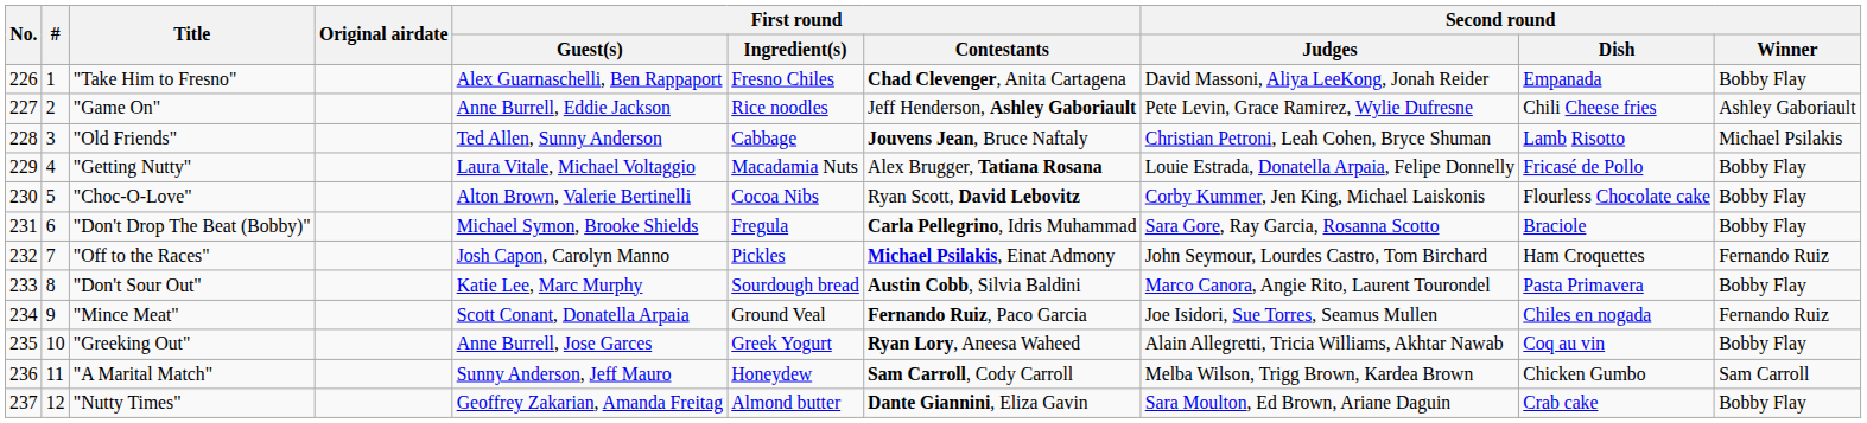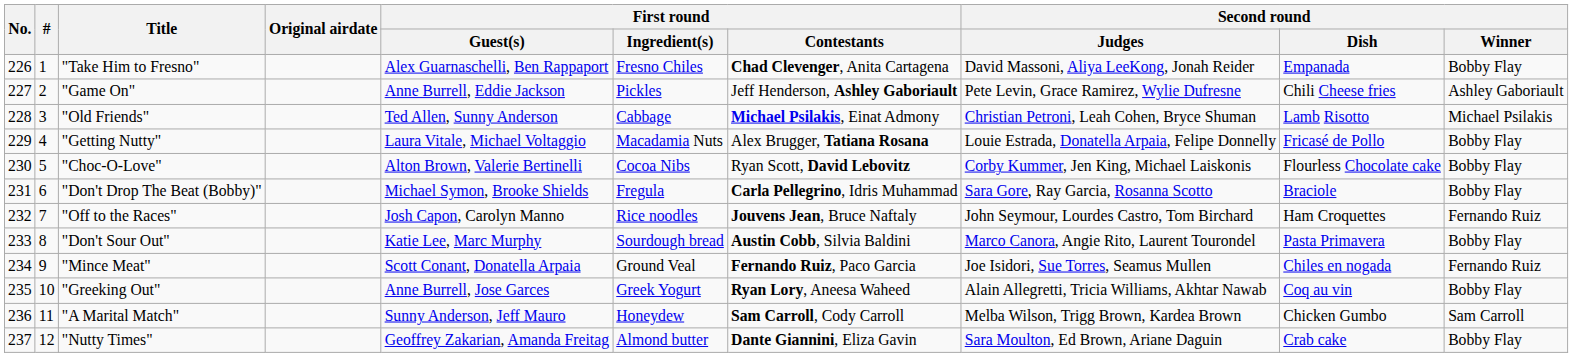"Game On" | First round / Ingredient(s): Rice noodles -> Pickles
"Old Friends" | First round / Contestants: Jouvens Jean, Bruce Naftaly -> Michael Psilakis, Einat Admony
"Off to the Races" | First round / Ingredient(s): Pickles -> Rice noodles
"Off to the Races" | First round / Contestants: Michael Psilakis, Einat Admony -> Jouvens Jean, Bruce Naftaly
